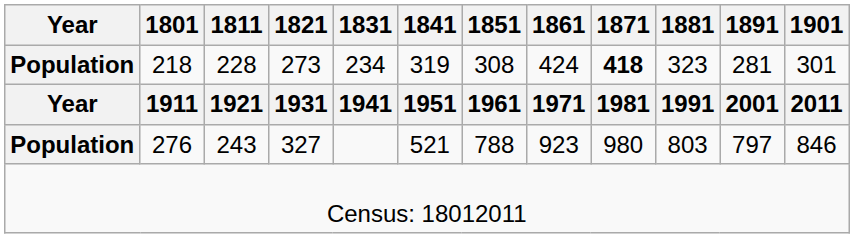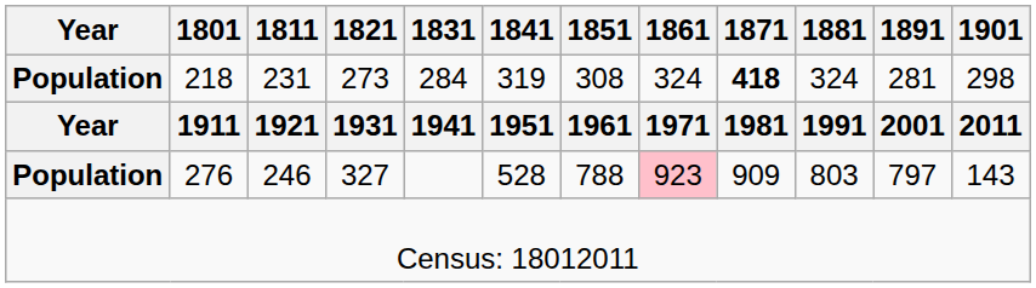218 | 1811: 228 -> 231
218 | 1831: 234 -> 284
218 | 1861: 424 -> 324
218 | 1881: 323 -> 324
218 | 1901: 301 -> 298
276 | 1811: 243 -> 246
276 | 1841: 521 -> 528
276 | 1861: no background -> pink background
276 | 1871: 980 -> 909
276 | 1901: 846 -> 143
